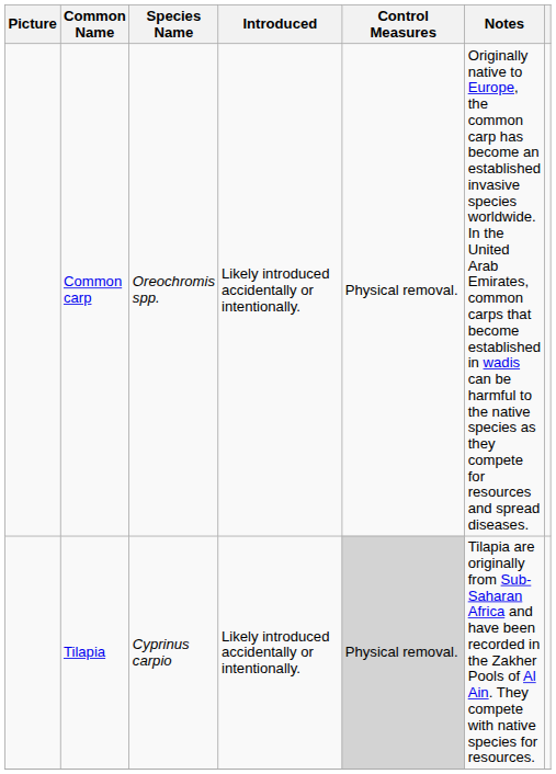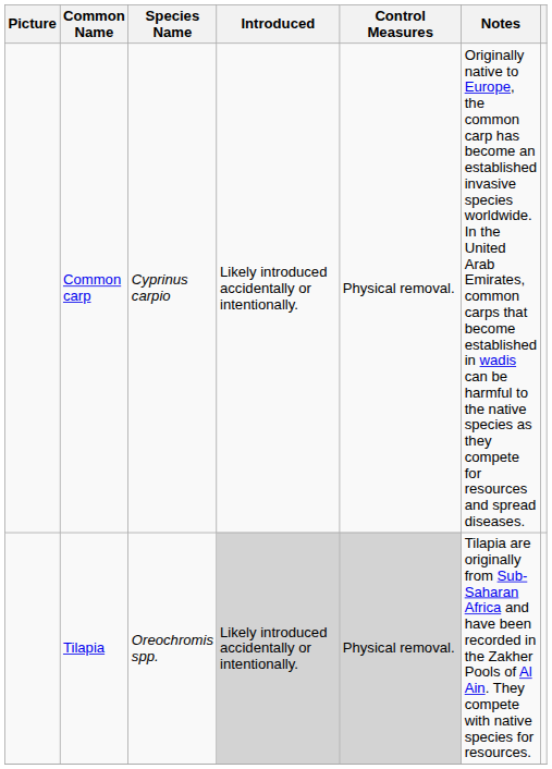Common carp | Species Name: Oreochromis spp. -> Cyprinus carpio
Tilapia | Species Name: Cyprinus carpio -> Oreochromis spp.
Tilapia | Introduced: no background -> lightgrey background
